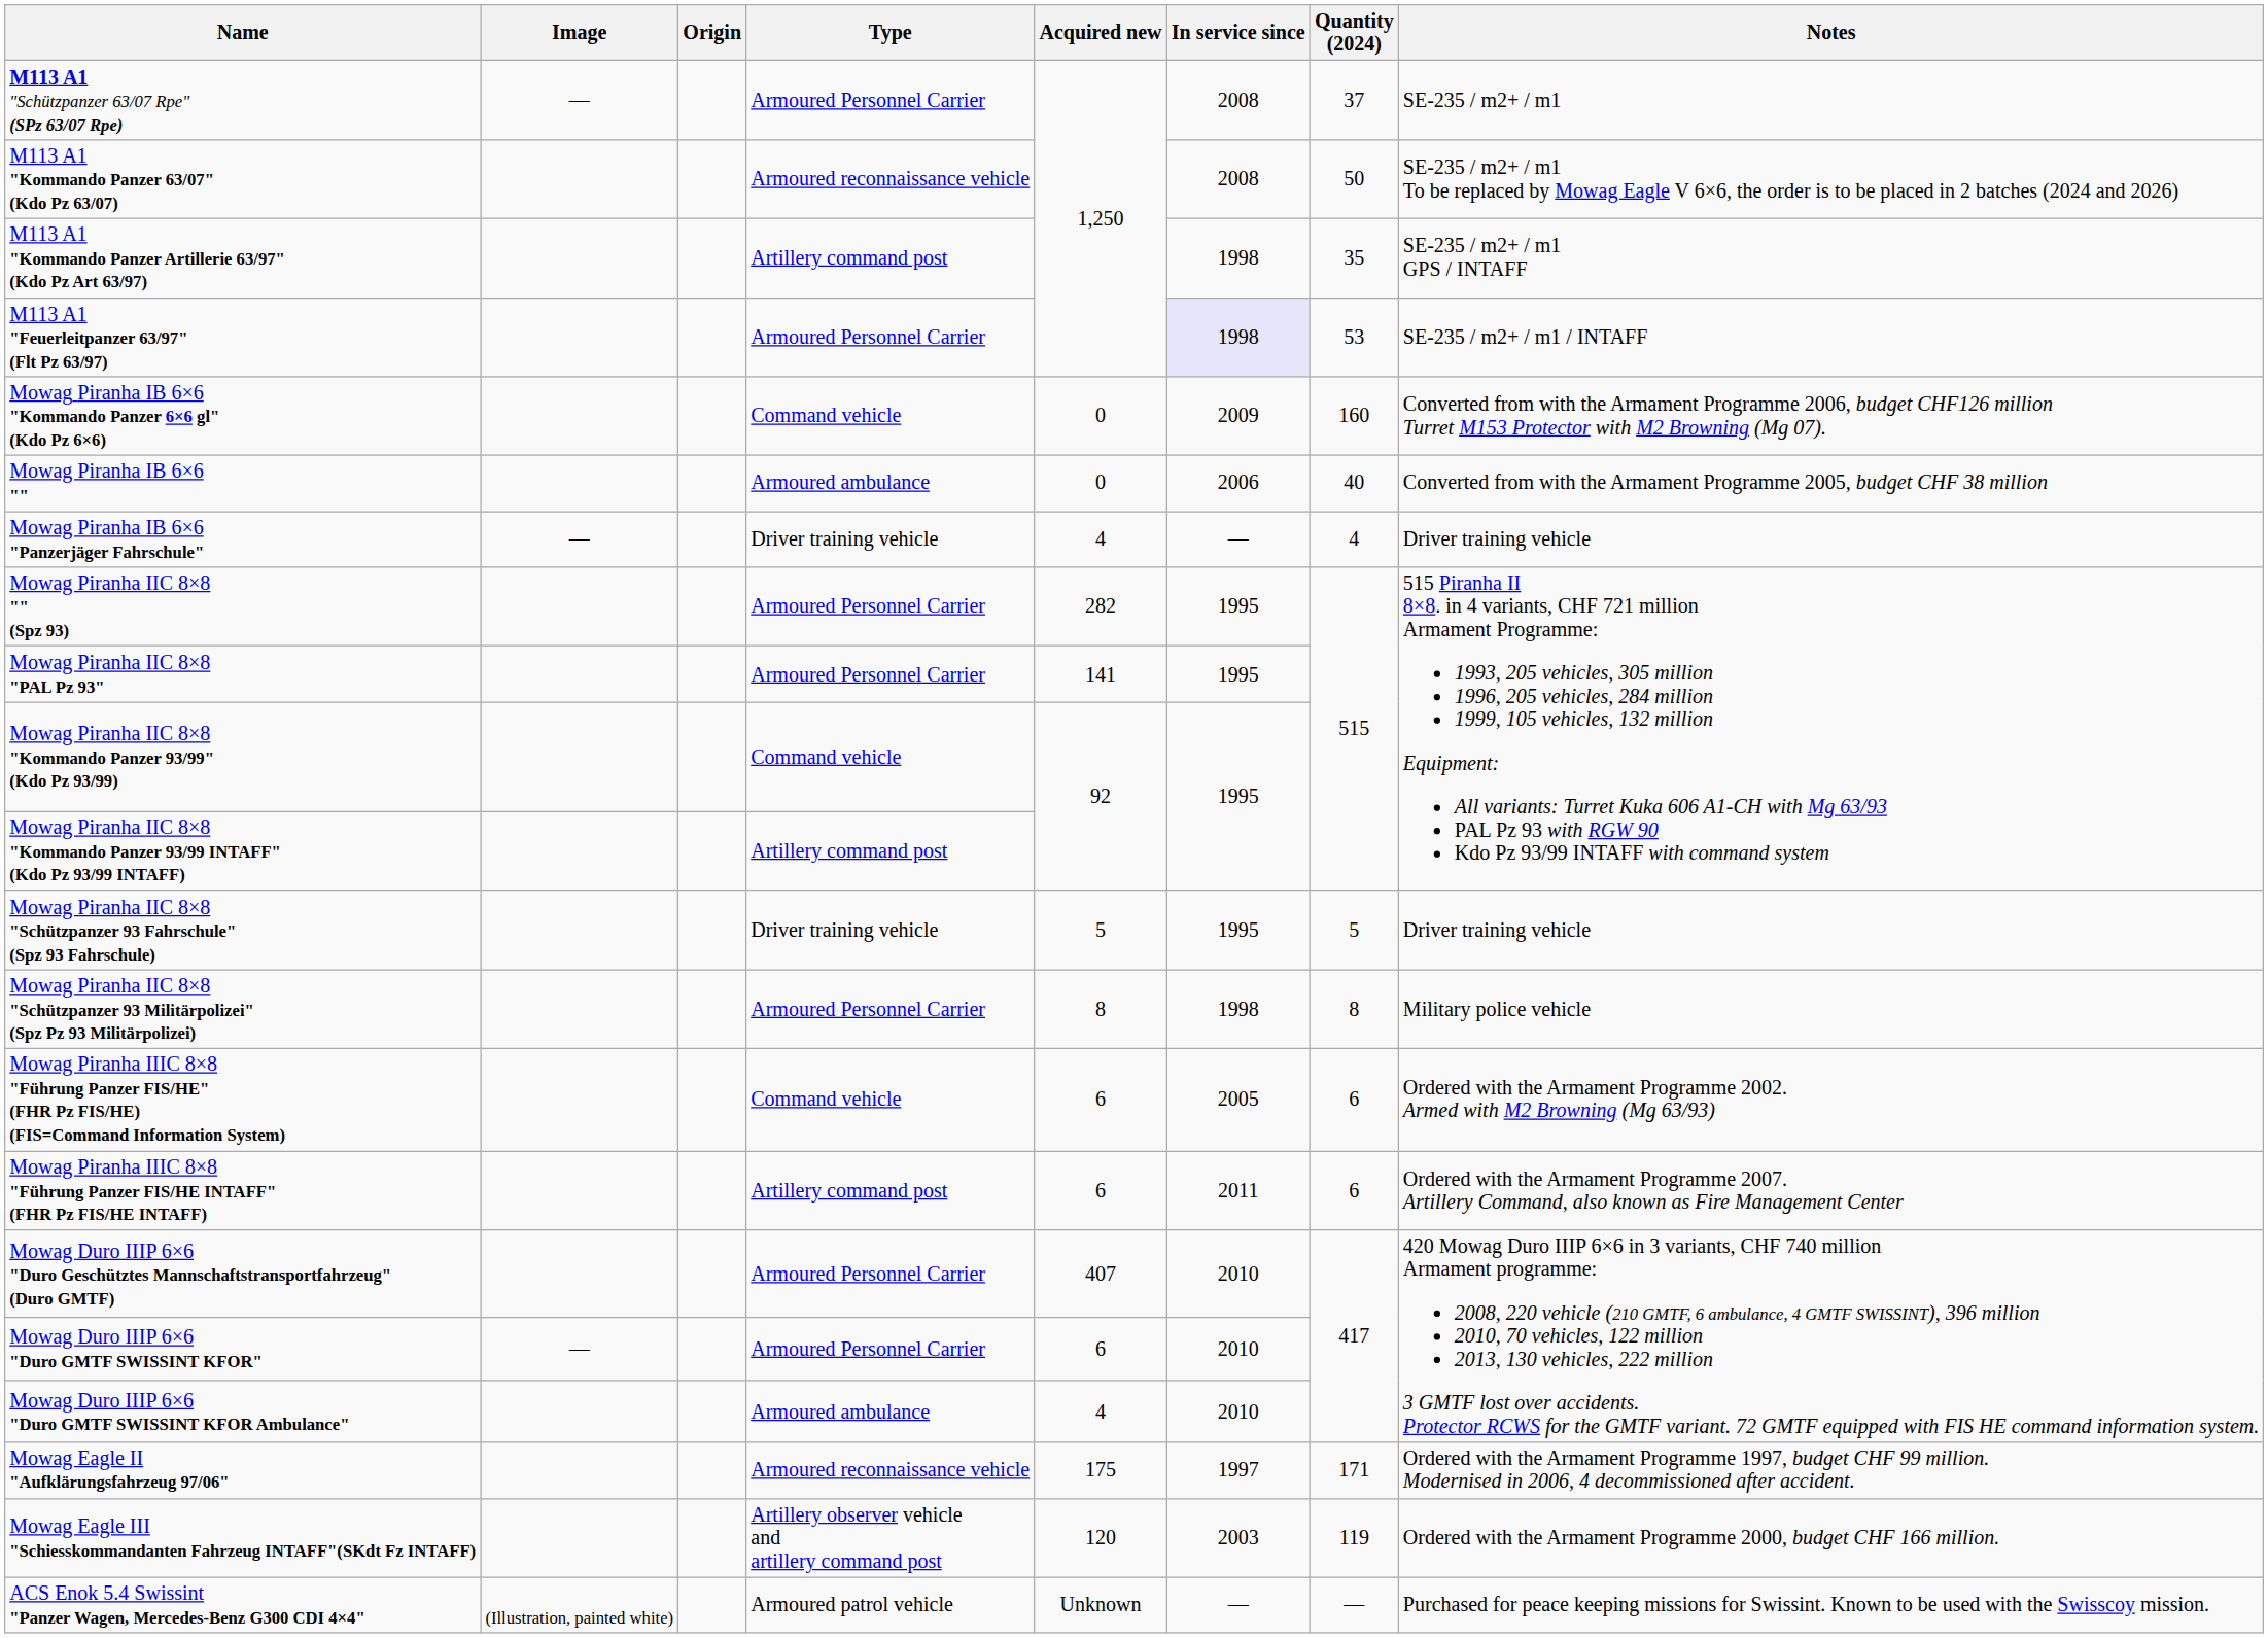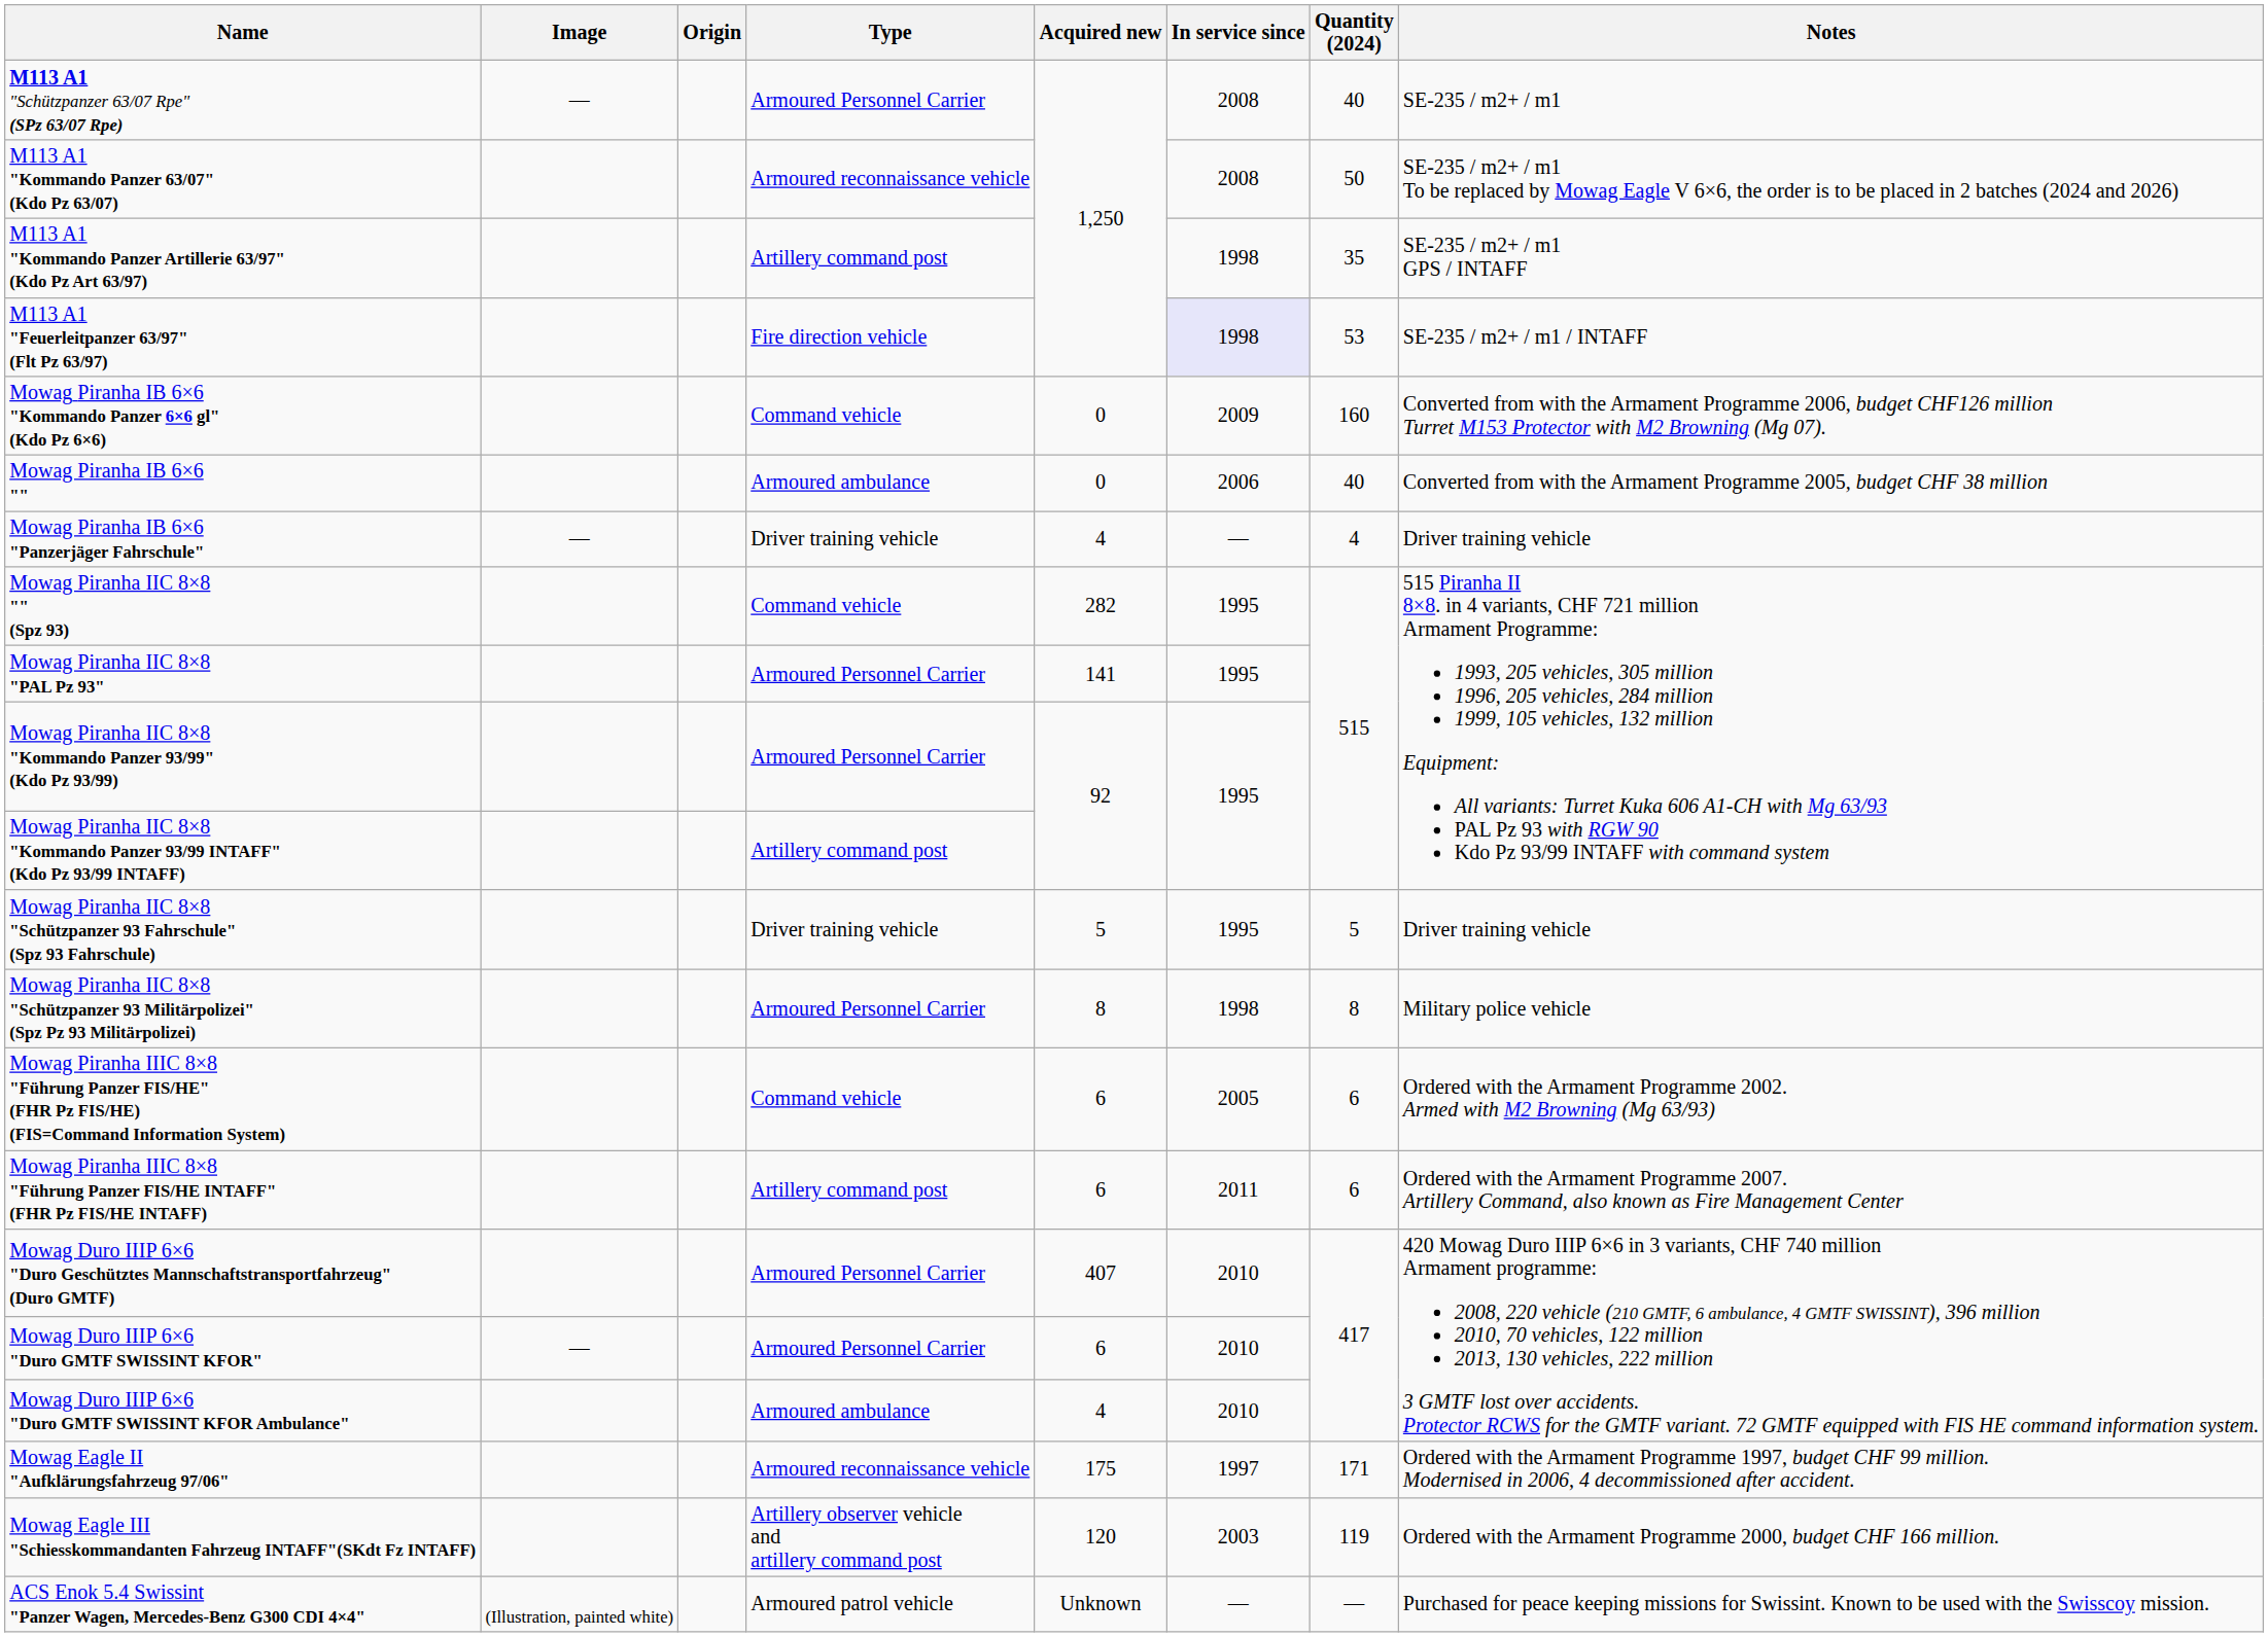M113 A1 "Schützpanzer 63/07 Rpe" (SPz 63/07 Rpe) | Quantity (2024): 37 -> 40
M113 A1 "Feuerleitpanzer 63/97" (Flt Pz 63/97) | Type: Armoured Personnel Carrier -> Fire direction vehicle
Mowag Piranha IIC 8×8 "" (Spz 93) | Type: Armoured Personnel Carrier -> Command vehicle
Mowag Piranha IIC 8×8 "Kommando Panzer 93/99" (Kdo Pz 93/99) | Type: Command vehicle -> Armoured Personnel Carrier
